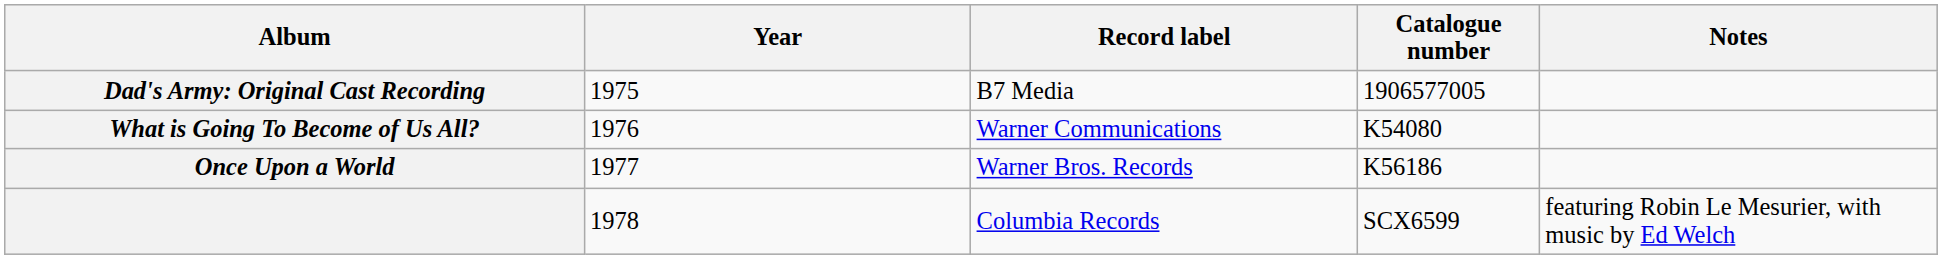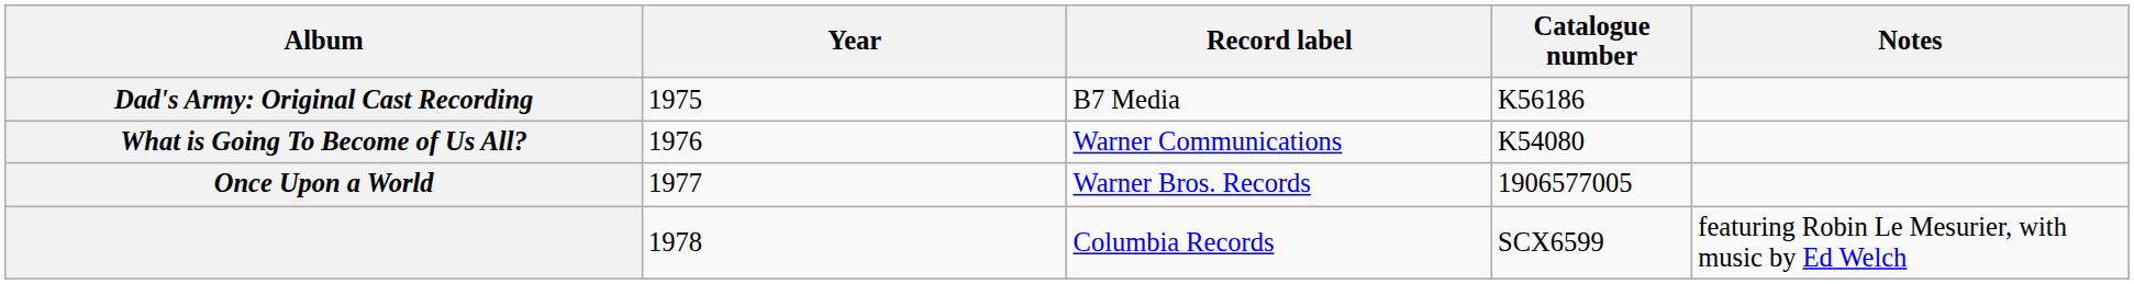Dad's Army: Original Cast Recording | Catalogue number: 1906577005 -> K56186
Once Upon a World | Catalogue number: K56186 -> 1906577005
